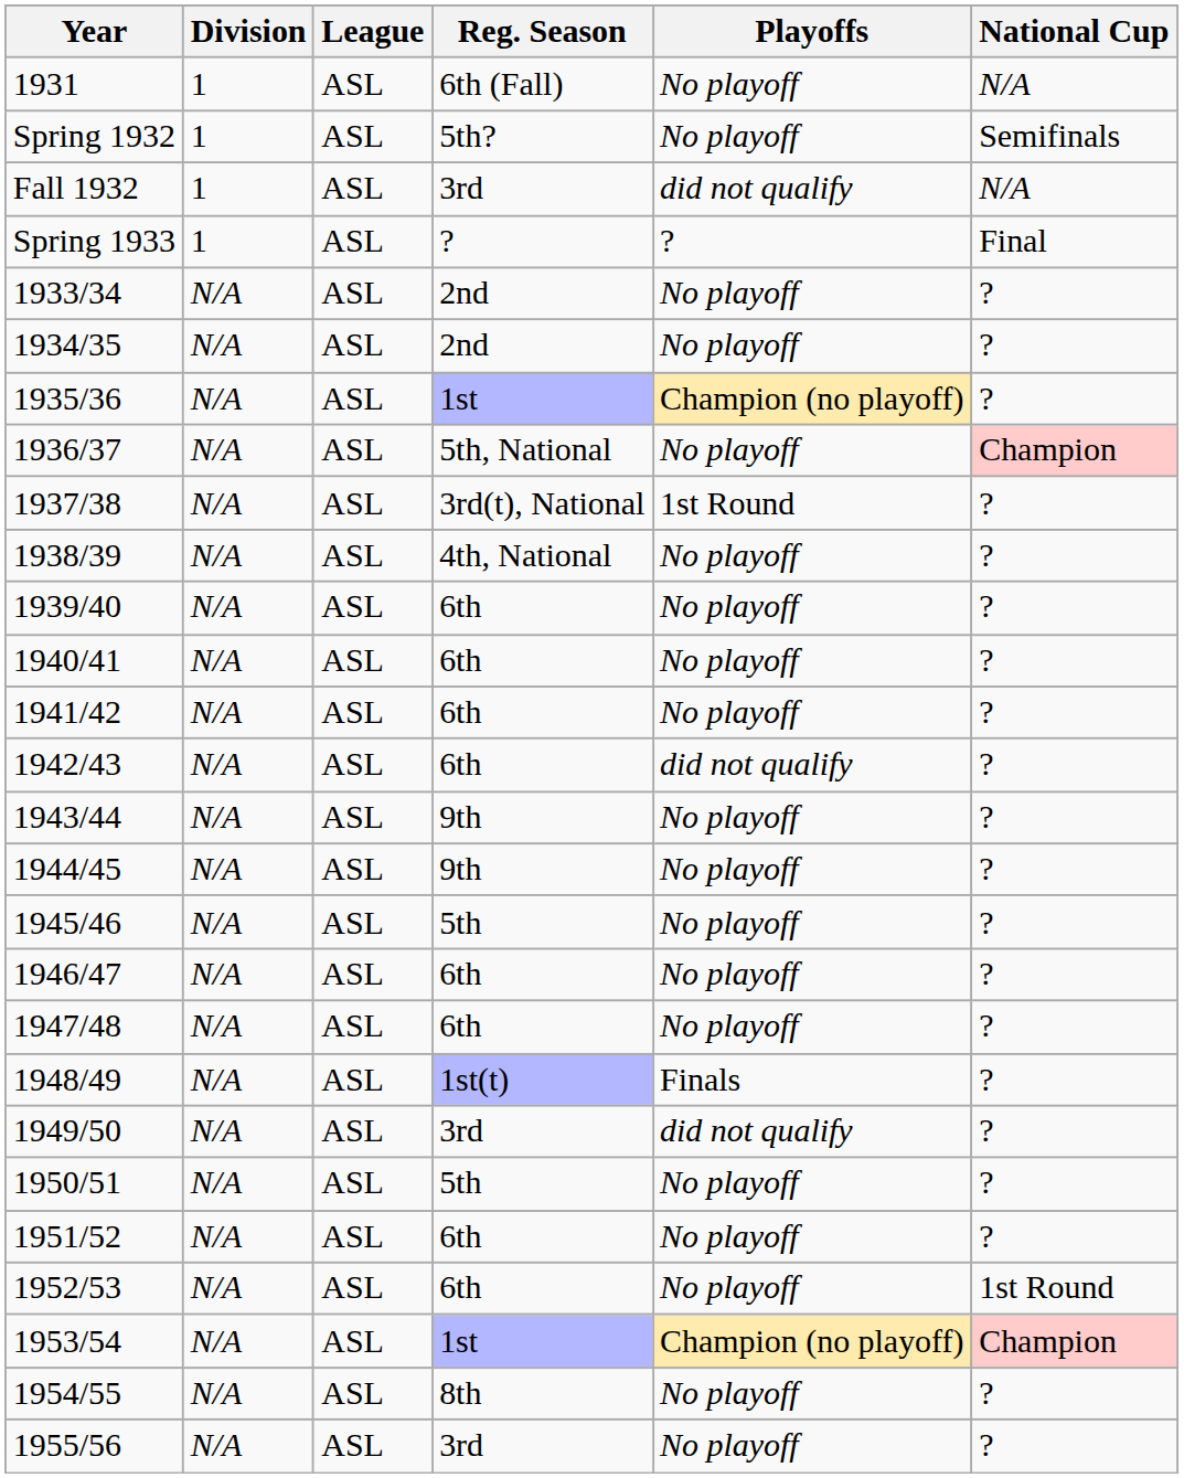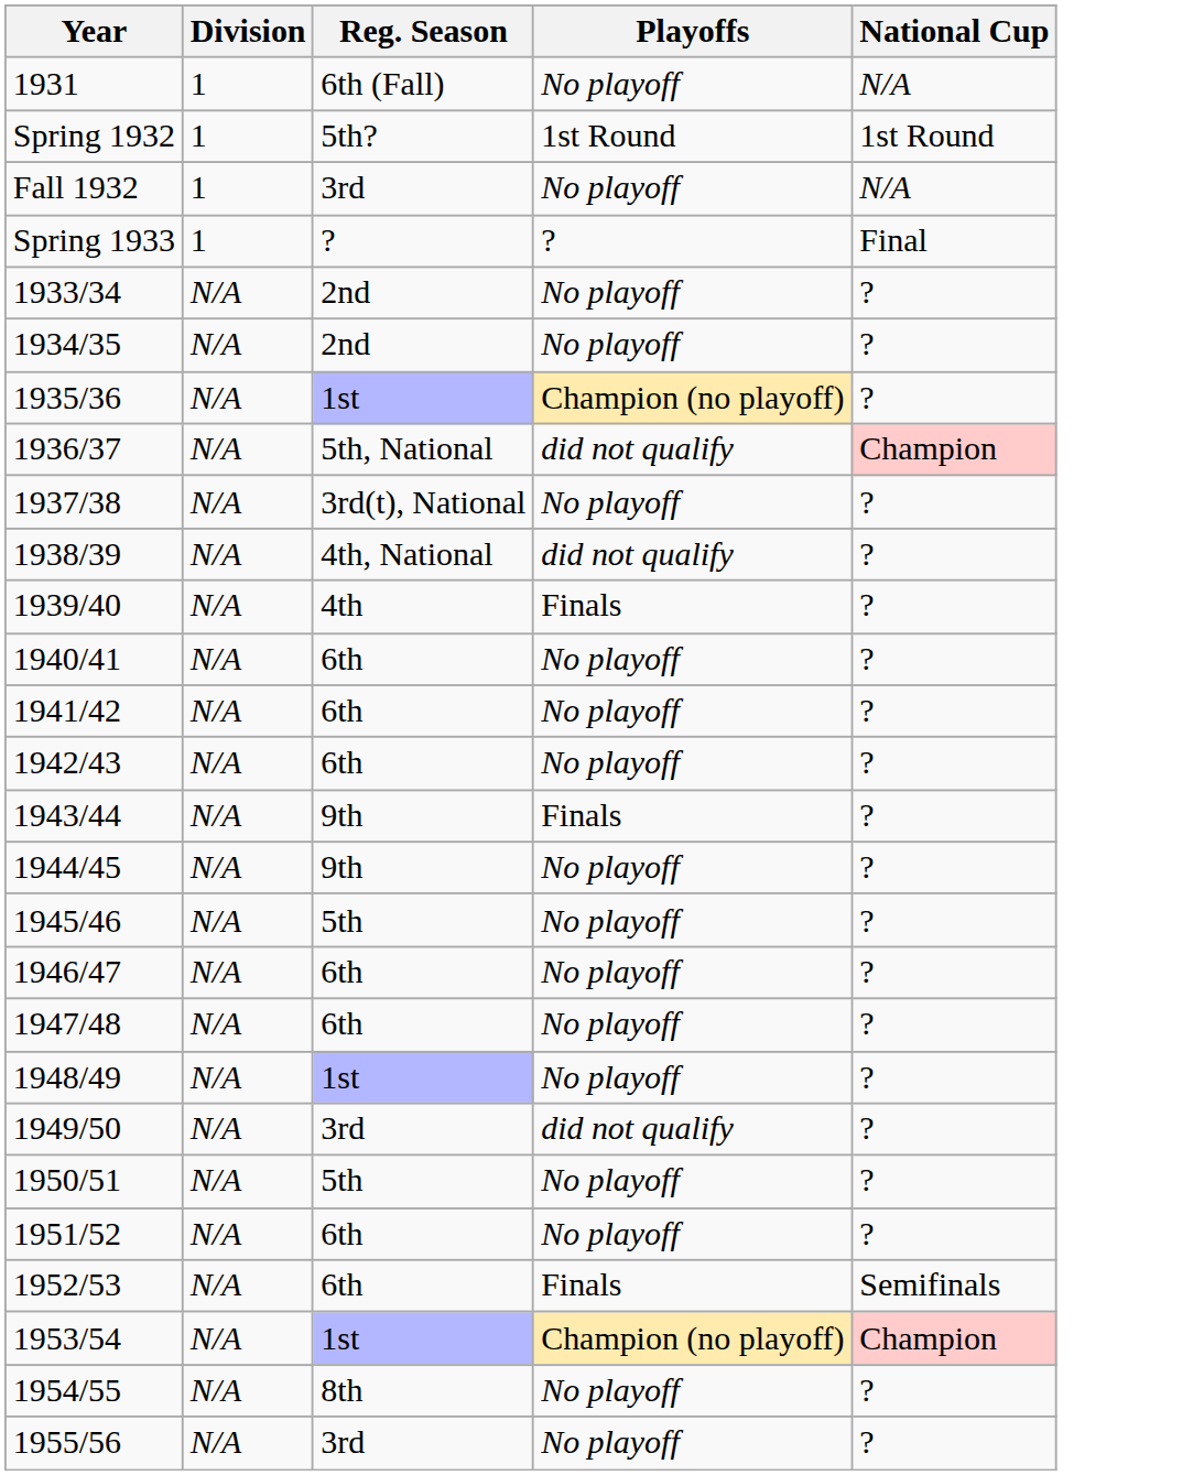- column: League | ASL | ASL | ASL | ASL | ASL | ASL | ASL | ASL | ASL | ASL | ASL | ASL | ASL | ASL | ASL | ASL | ASL | ASL | ASL | ASL | ASL | ASL | ASL | ASL | ASL | ASL | ASL
Spring 1932 | Playoffs: No playoff -> 1st Round
Spring 1932 | National Cup: Semifinals -> 1st Round
Fall 1932 | Playoffs: did not qualify -> No playoff
1936/37 | Playoffs: No playoff -> did not qualify
1937/38 | Playoffs: 1st Round -> No playoff
1938/39 | Playoffs: No playoff -> did not qualify
1939/40 | Reg. Season: 6th -> 4th
1939/40 | Playoffs: No playoff -> Finals
1942/43 | Playoffs: did not qualify -> No playoff
1943/44 | Playoffs: No playoff -> Finals
1948/49 | Reg. Season: 1st(t) -> 1st
1948/49 | Playoffs: Finals -> No playoff
1952/53 | Playoffs: No playoff -> Finals
1952/53 | National Cup: 1st Round -> Semifinals
